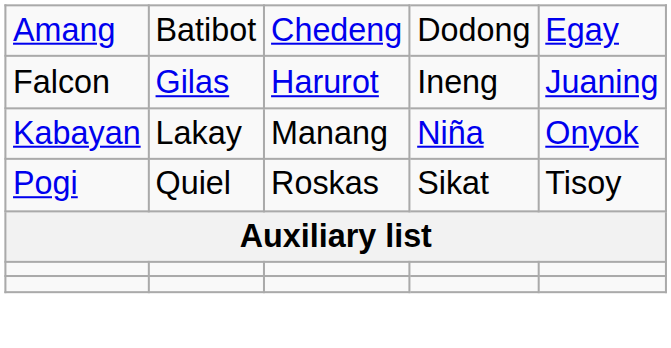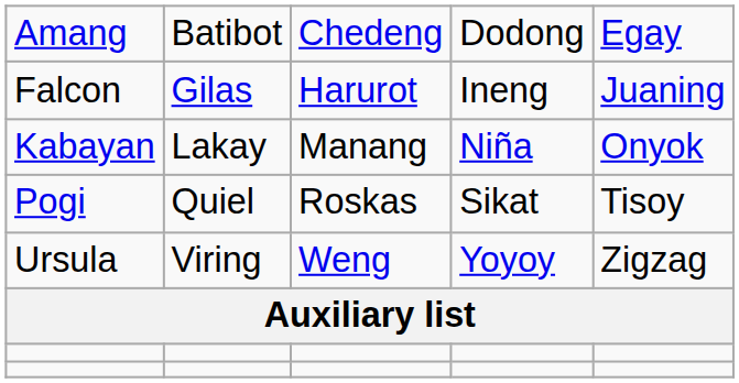+ row: Ursula | Viring | Weng | Yoyoy | Zigzag
